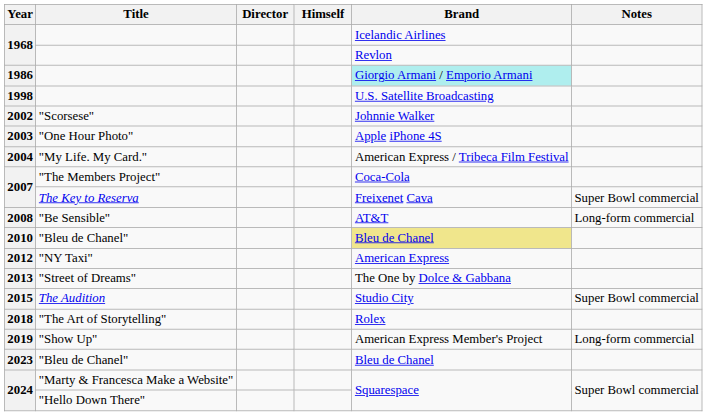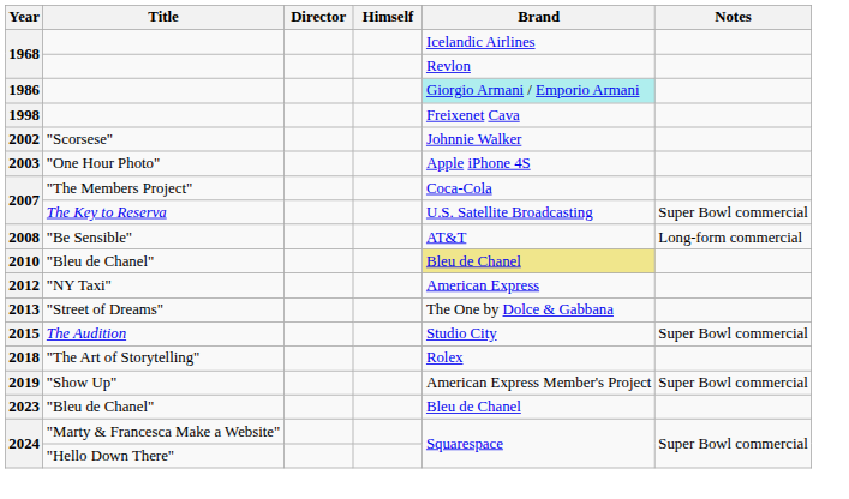1998 | Brand: U.S. Satellite Broadcasting -> Freixenet Cava
- row: 2004 | "My Life. My Card." | American Express / Tribeca Film Festival
2007 / The Key to Reserva | Brand: Freixenet Cava -> U.S. Satellite Broadcasting
2019 | Notes: Long-form commercial -> Super Bowl commercial
